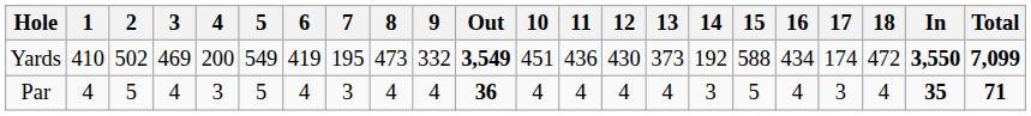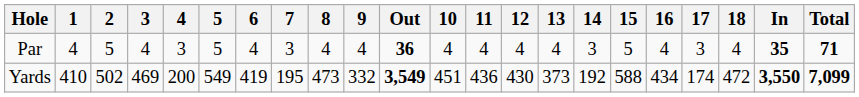rows swapped: Yards <-> Par
